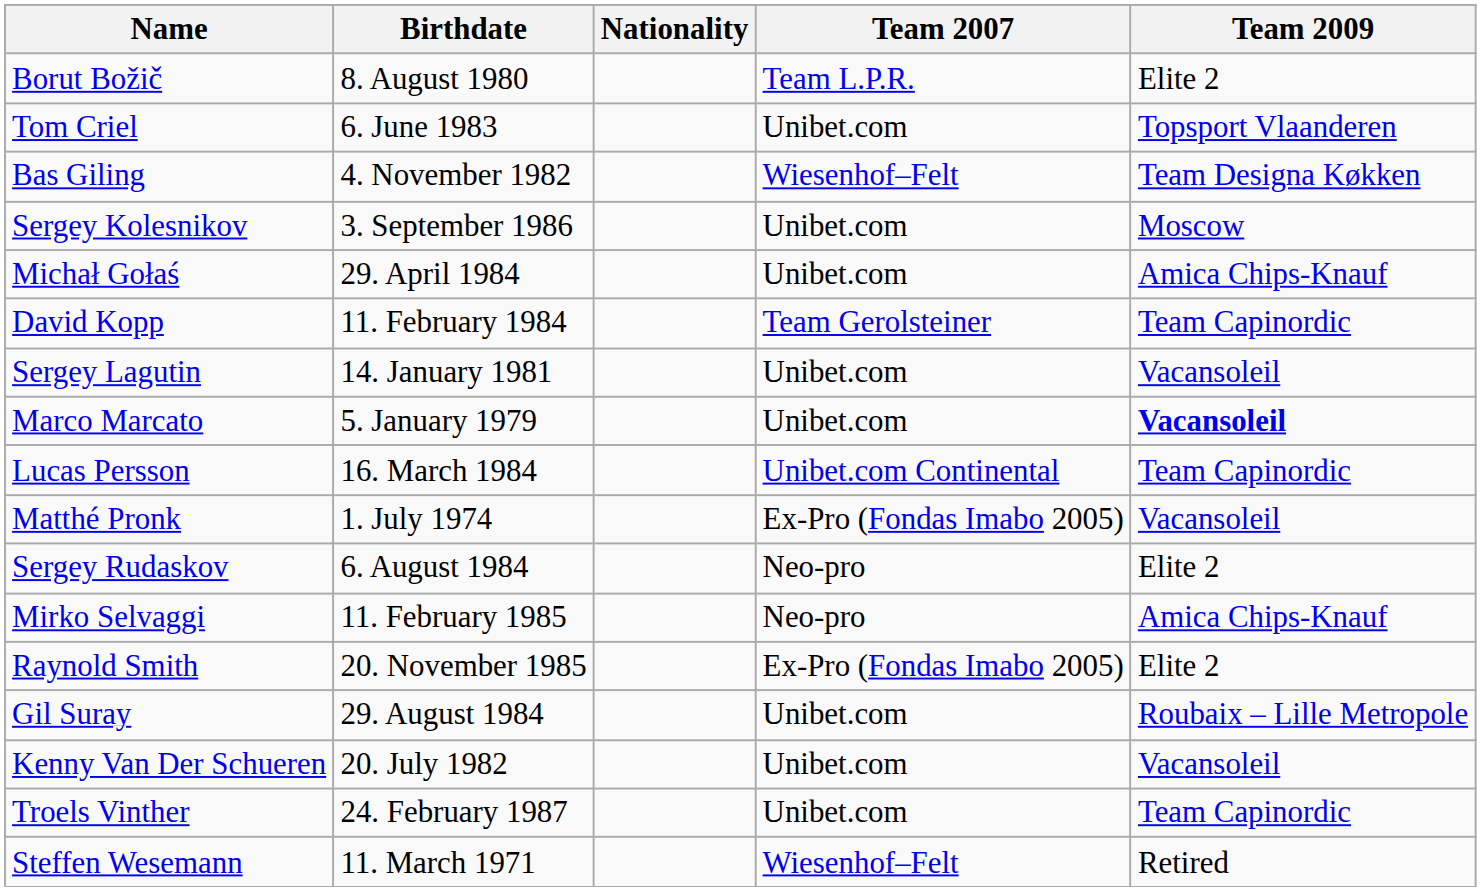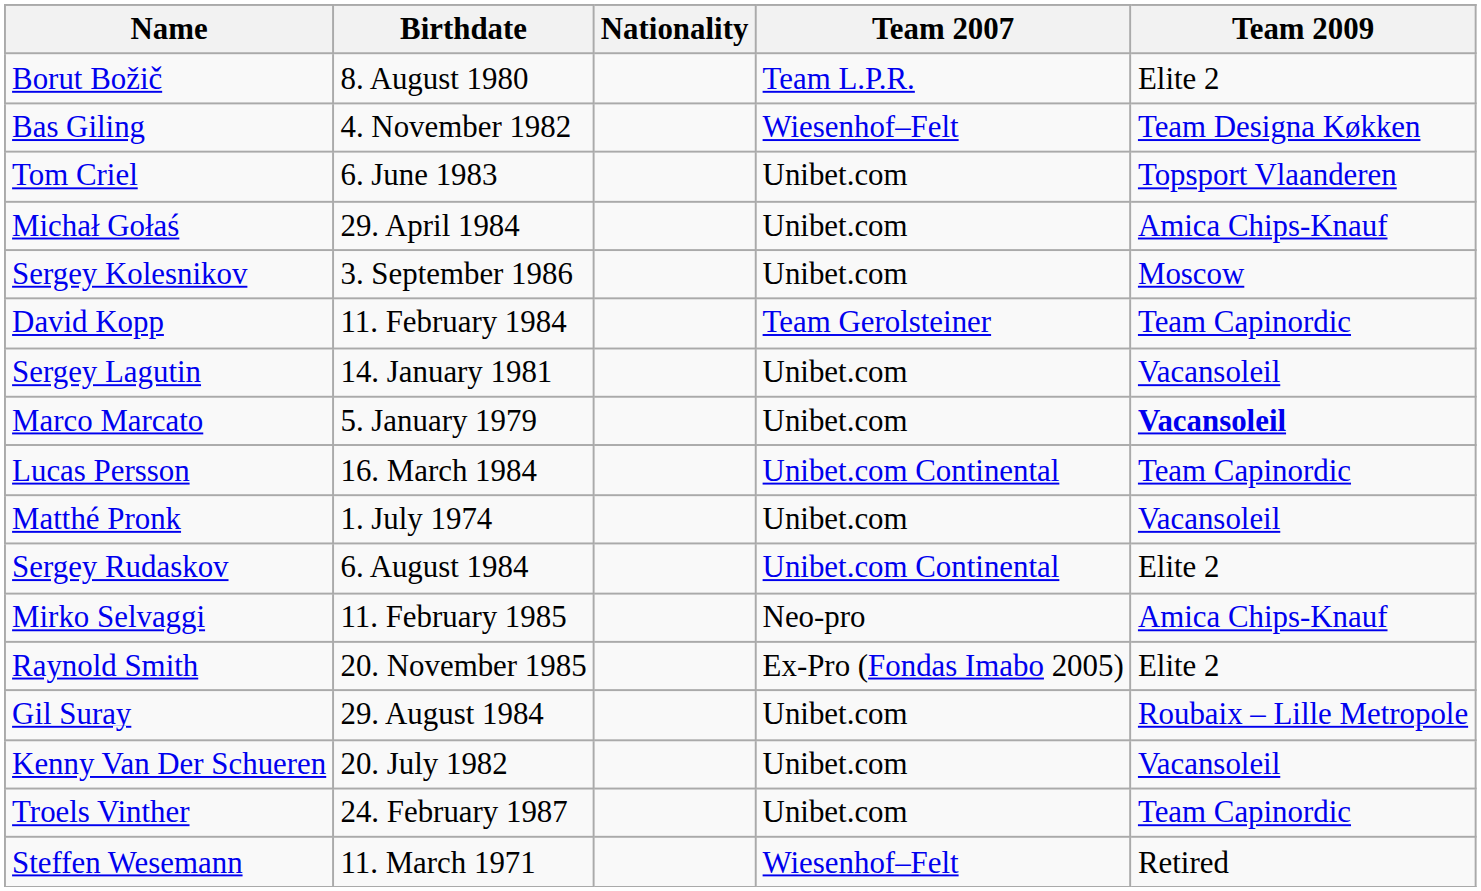rows swapped: Tom Criel <-> Bas Giling
rows swapped: Michał Gołaś <-> Sergey Kolesnikov
Matthé Pronk | Team 2007: Ex-Pro (Fondas Imabo 2005) -> Unibet.com
Sergey Rudaskov | Team 2007: Neo-pro -> Unibet.com Continental
